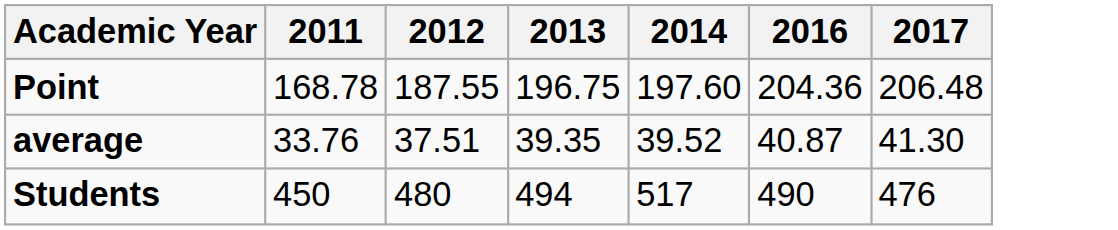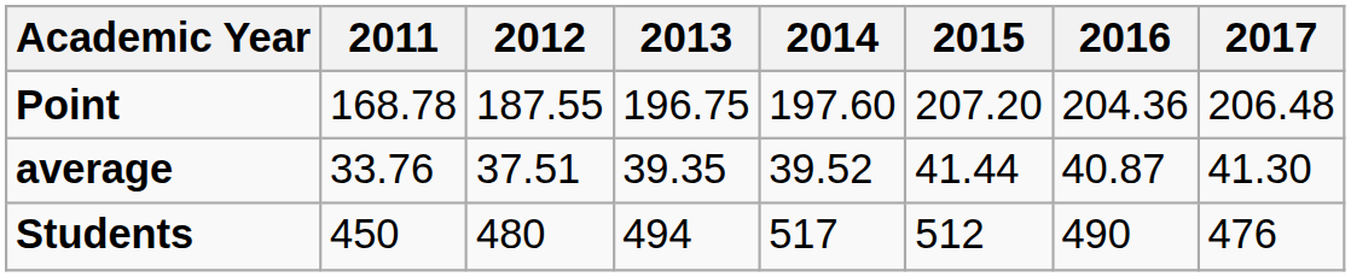+ column: 2015 | 207.20 | 41.44 | 512
